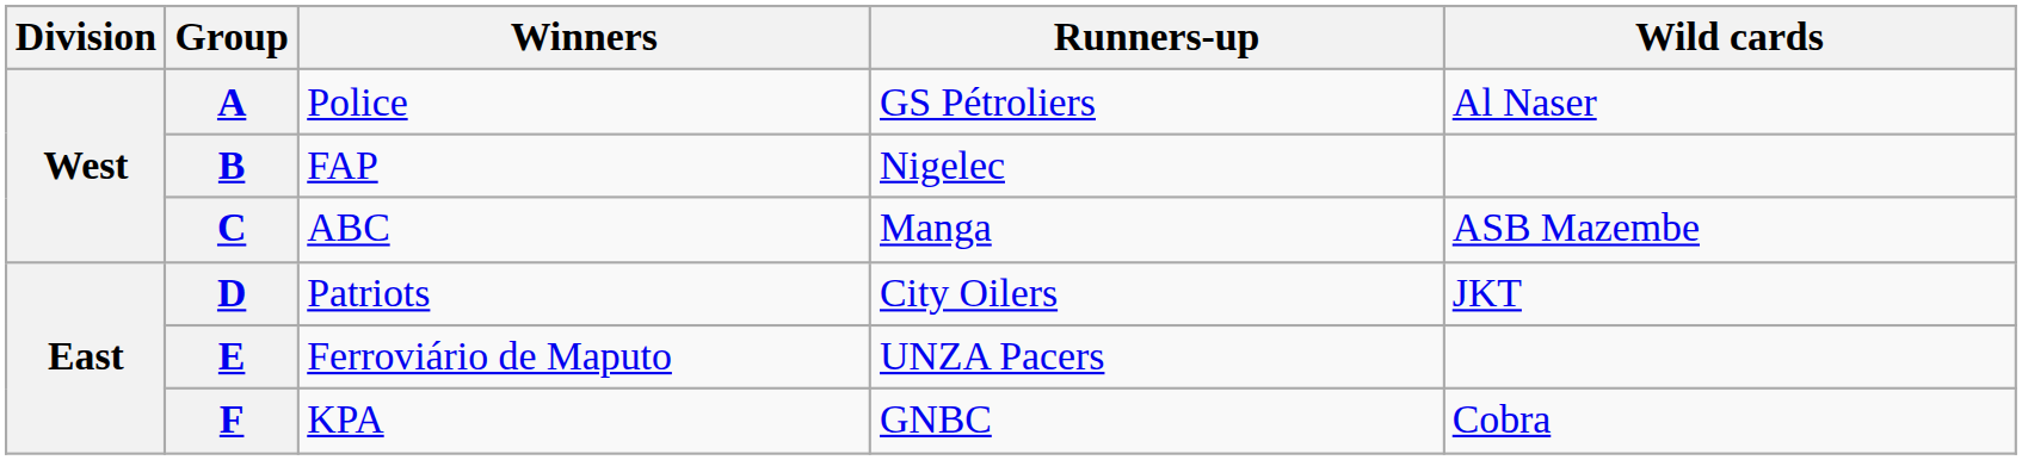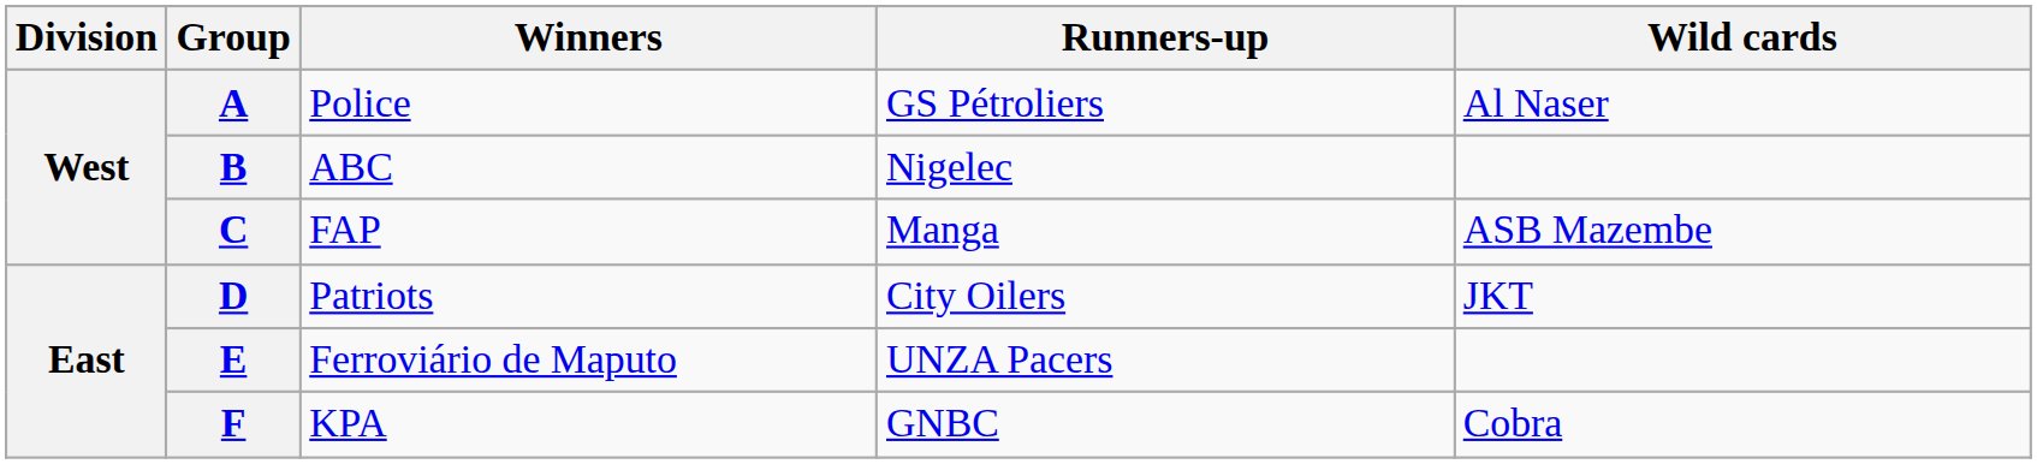B | Winners: FAP -> ABC
C | Winners: ABC -> FAP
